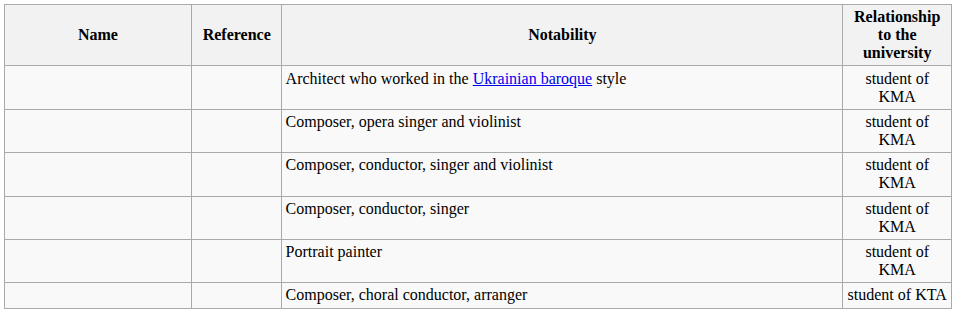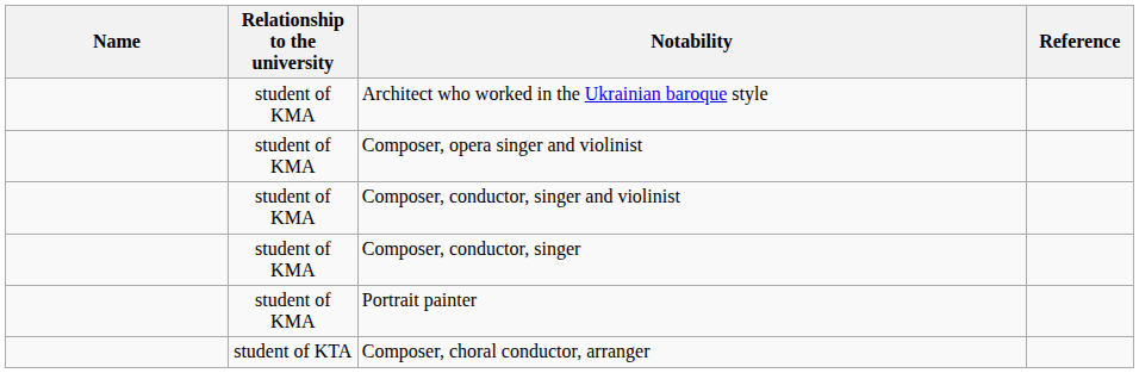columns swapped: Relationship to the university <-> Reference
